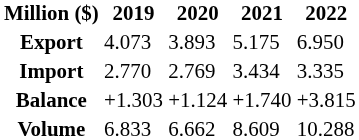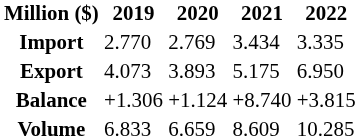rows swapped: Export <-> Import
Balance | 2019: +1.303 -> +1.306
Balance | 2021: +1.740 -> +8.740
Volume | 2020: 6.662 -> 6.659
Volume | 2022: 10.288 -> 10.285
